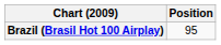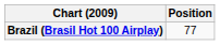Brazil (Brasil Hot 100 Airplay) | Position: 95 -> 77
